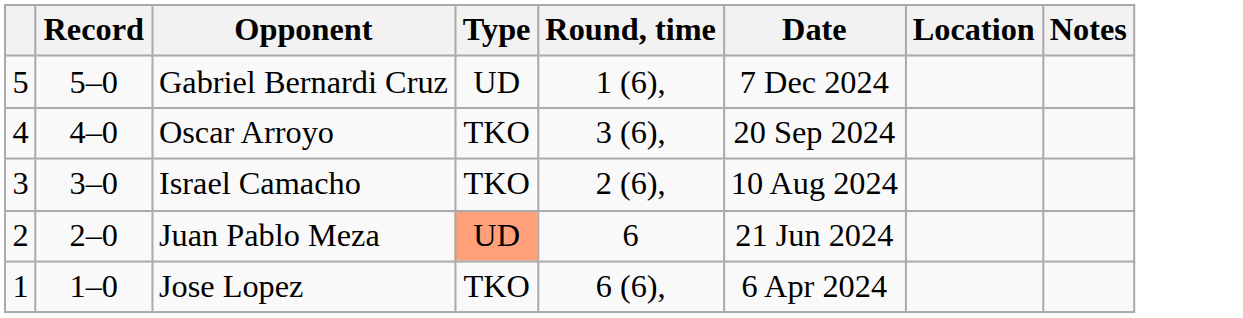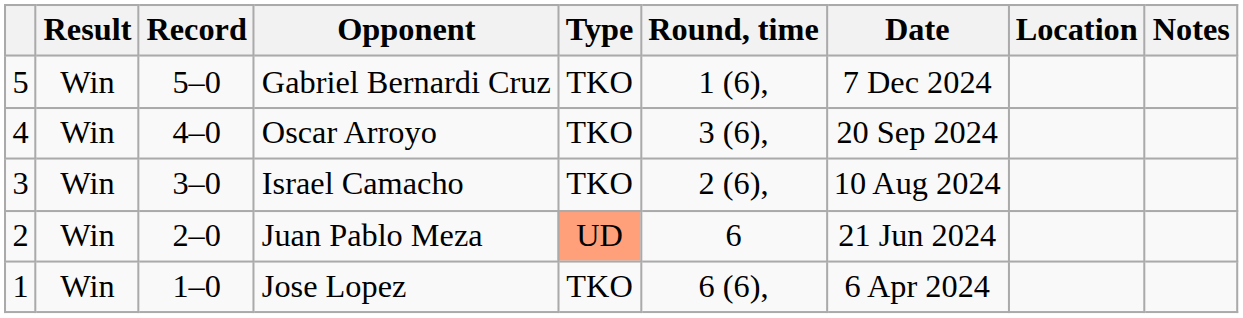+ column: Result | Win | Win | Win | Win | Win
Gabriel Bernardi Cruz | Type: UD -> TKO
